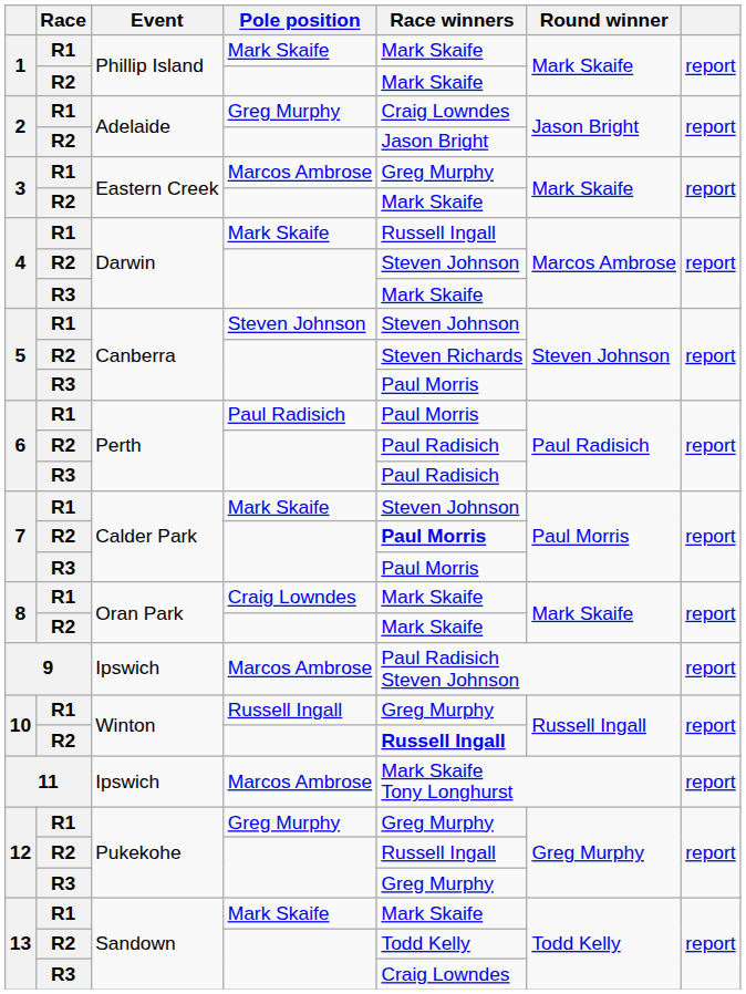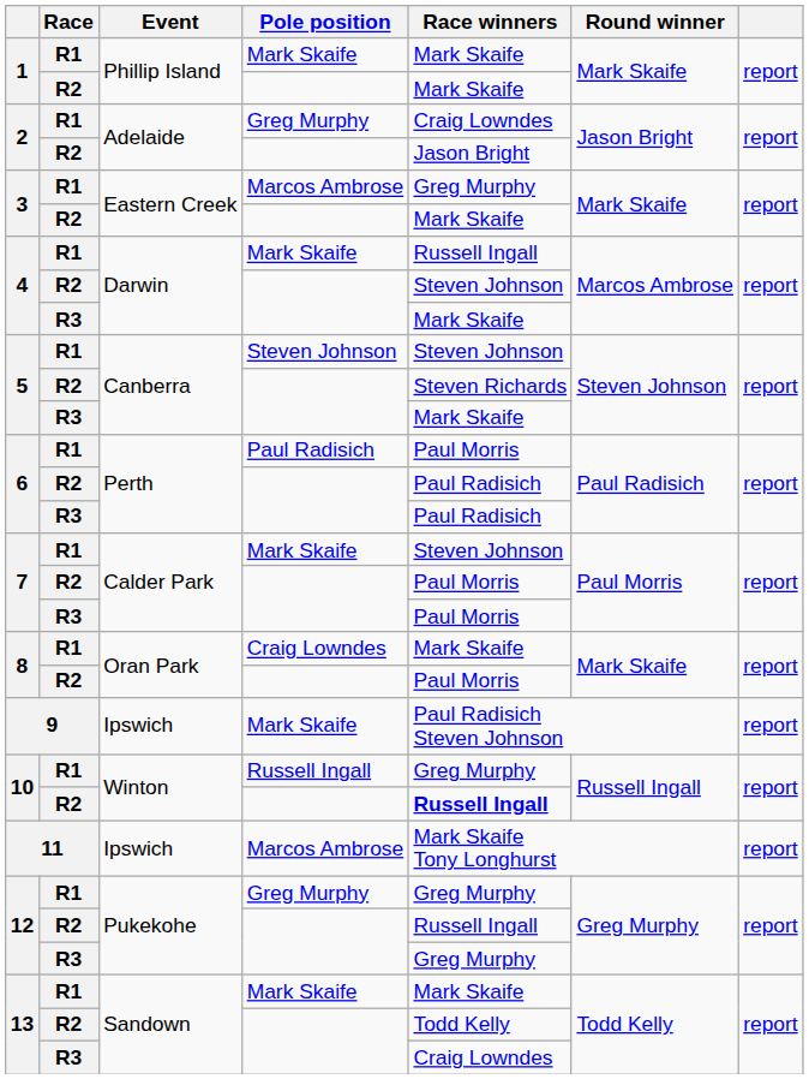5 / R3 | Race winners: Paul Morris -> Mark Skaife
7 / R2 | Race winners: bold -> normal
8 / R2 | Race winners: Mark Skaife -> Paul Morris
9 | Pole position: Marcos Ambrose -> Mark Skaife
